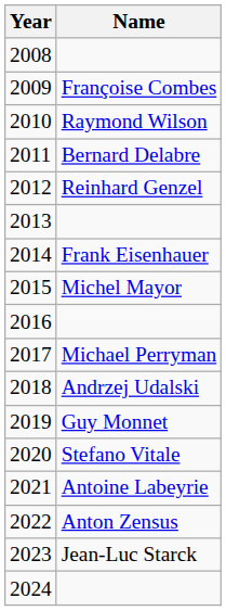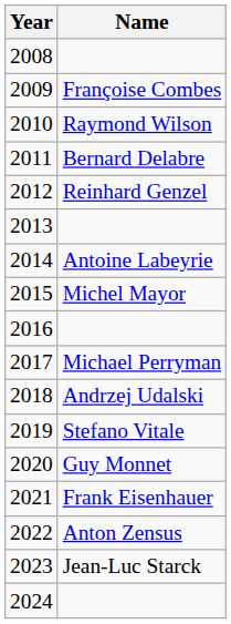2014 | Name: Frank Eisenhauer -> Antoine Labeyrie
2019 | Name: Guy Monnet -> Stefano Vitale
2020 | Name: Stefano Vitale -> Guy Monnet
2021 | Name: Antoine Labeyrie -> Frank Eisenhauer
